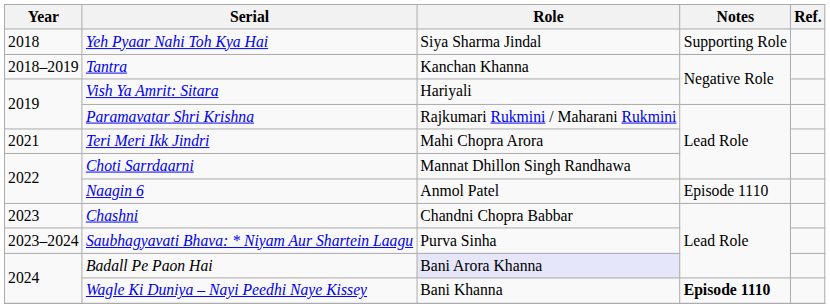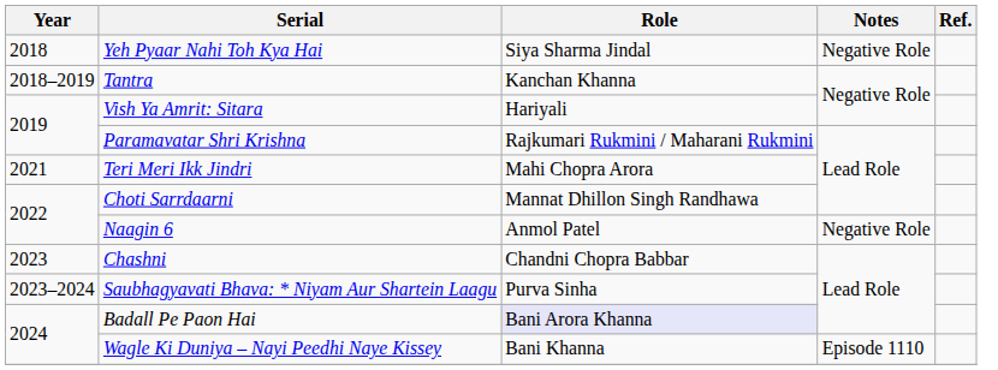Yeh Pyaar Nahi Toh Kya Hai | Notes: Supporting Role -> Negative Role
Naagin 6 | Notes: Episode 1110 -> Negative Role
Wagle Ki Duniya – Nayi Peedhi Naye Kissey | Notes: bold -> normal
